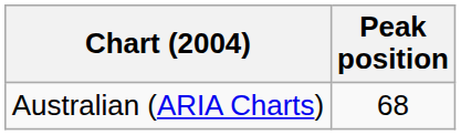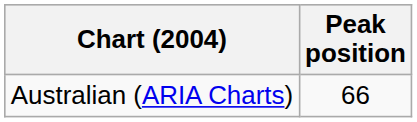Australian (ARIA Charts) | Peak position: 68 -> 66
